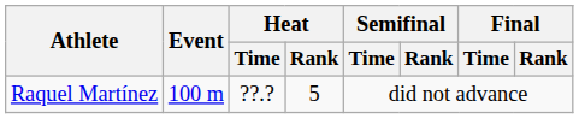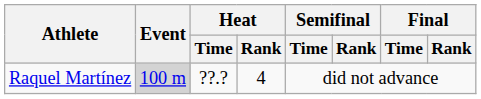Raquel Martínez | Event: no background -> lightgrey background
Raquel Martínez | Heat / Rank: 5 -> 4
